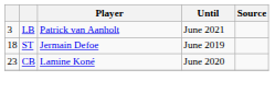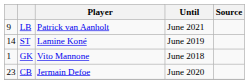LB | column 1: 3 -> 9
ST | column 1: 18 -> 14
ST | Player: Jermain Defoe -> Lamine Koné
+ row: 1 | GK | Vito Mannone | June 2018
CB | Player: Lamine Koné -> Jermain Defoe
